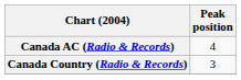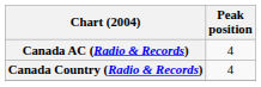Canada Country (Radio & Records) | Peak position: 3 -> 4
